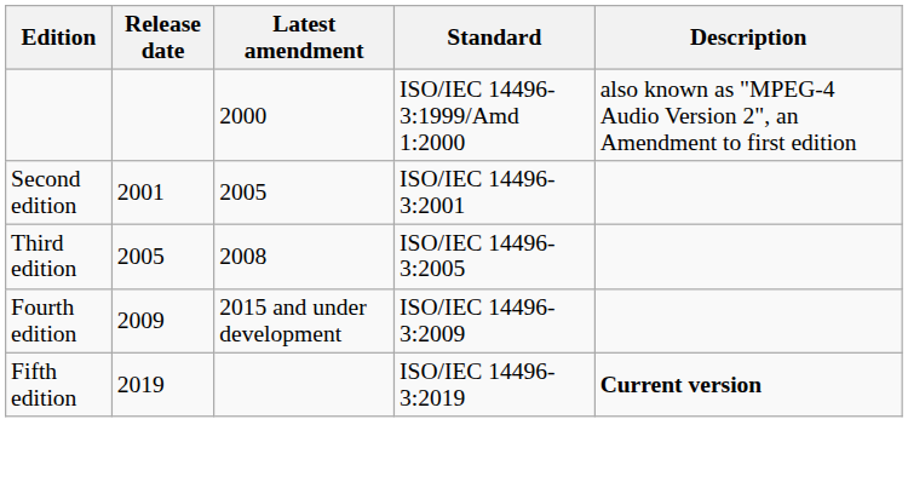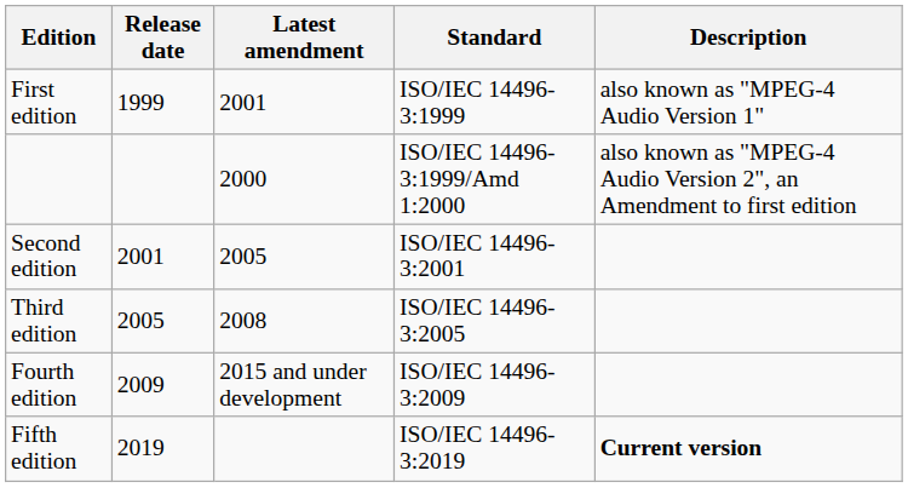+ row: First edition | 1999 | 2001 | ISO/IEC 14496-3:1999 | also known as "MPEG-4 Audio Version 1"
